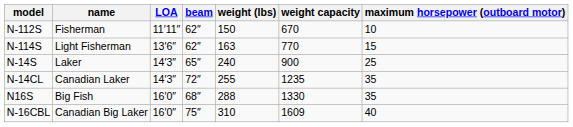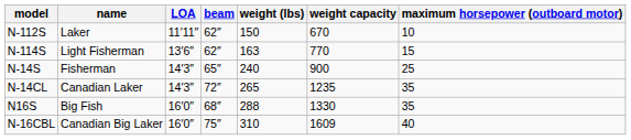N-112S | name: Fisherman -> Laker
N-14S | name: Laker -> Fisherman
N-14CL | weight (lbs): 255 -> 265
